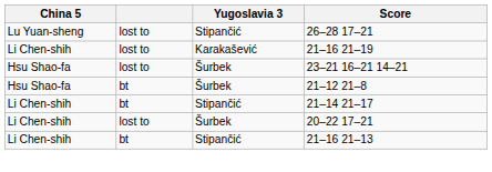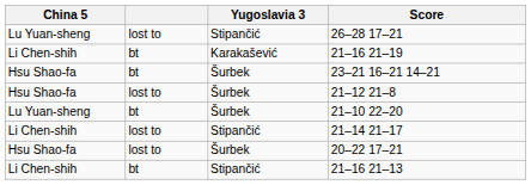21–16 21–19 | column 2: lost to -> bt
23–21 16–21 14–21 | column 2: lost to -> bt
21–12 21–8 | column 2: bt -> lost to
+ row: Lu Yuan-sheng | bt | Šurbek | 21–10 22–20
21–14 21–17 | column 2: bt -> lost to
20–22 17–21 | China 5: Li Chen-shih -> Hsu Shao-fa
